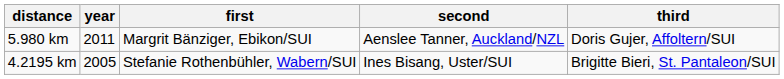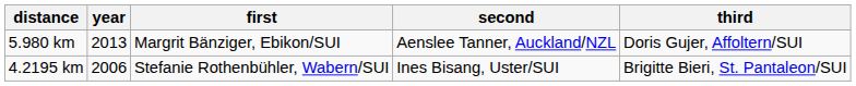5.980 km | year: 2011 -> 2013
4.2195 km | year: 2005 -> 2006
